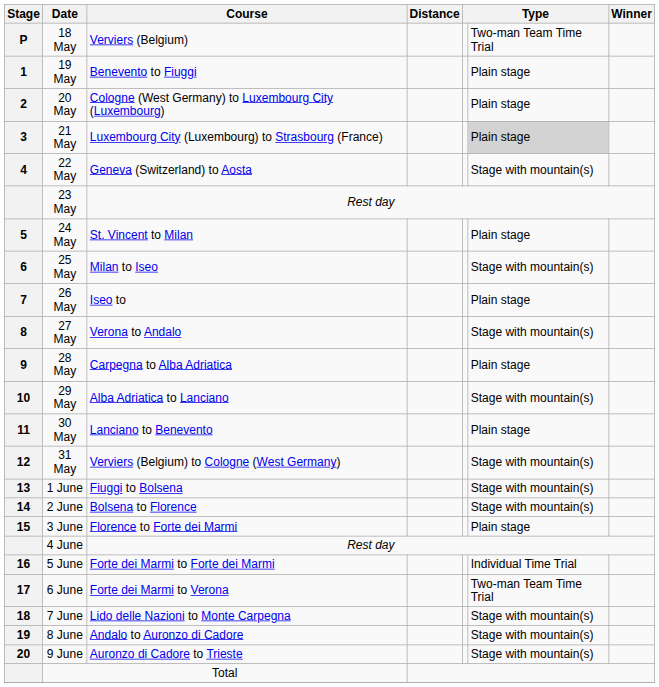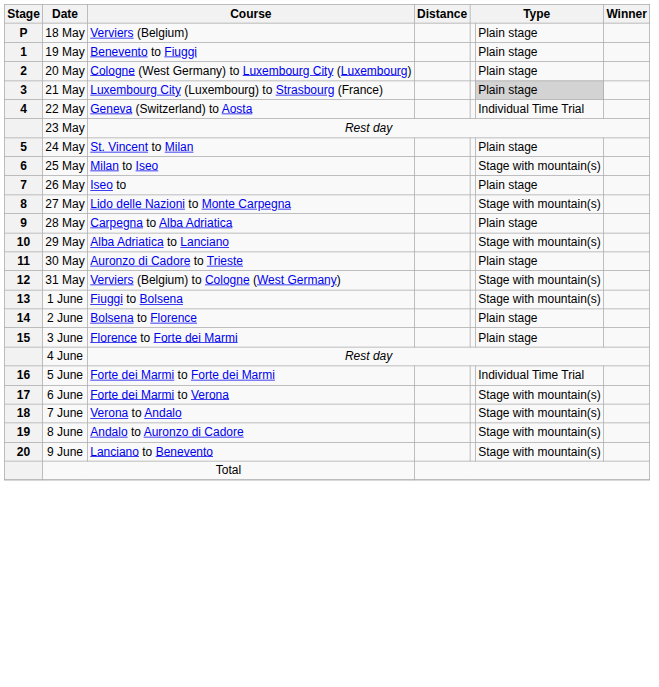18 May | column 6: Two-man Team Time Trial -> Plain stage
22 May | column 6: Stage with mountain(s) -> Individual Time Trial
27 May | Course: Verona to Andalo -> Lido delle Nazioni to Monte Carpegna
30 May | Course: Lanciano to Benevento -> Auronzo di Cadore to Trieste
2 June | column 6: Stage with mountain(s) -> Plain stage
6 June | column 6: Two-man Team Time Trial -> Stage with mountain(s)
7 June | Course: Lido delle Nazioni to Monte Carpegna -> Verona to Andalo
9 June | Course: Auronzo di Cadore to Trieste -> Lanciano to Benevento
